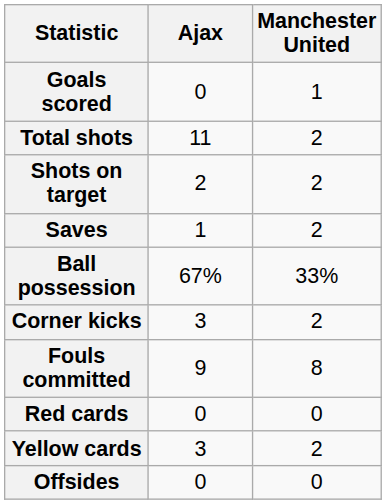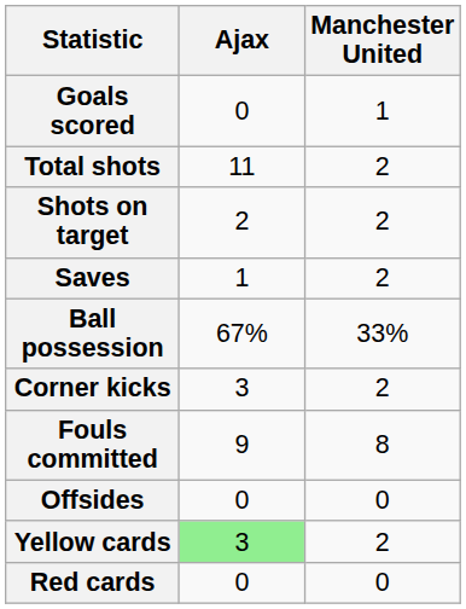rows swapped: Offsides <-> Red cards
Yellow cards | Ajax: no background -> lightgreen background
